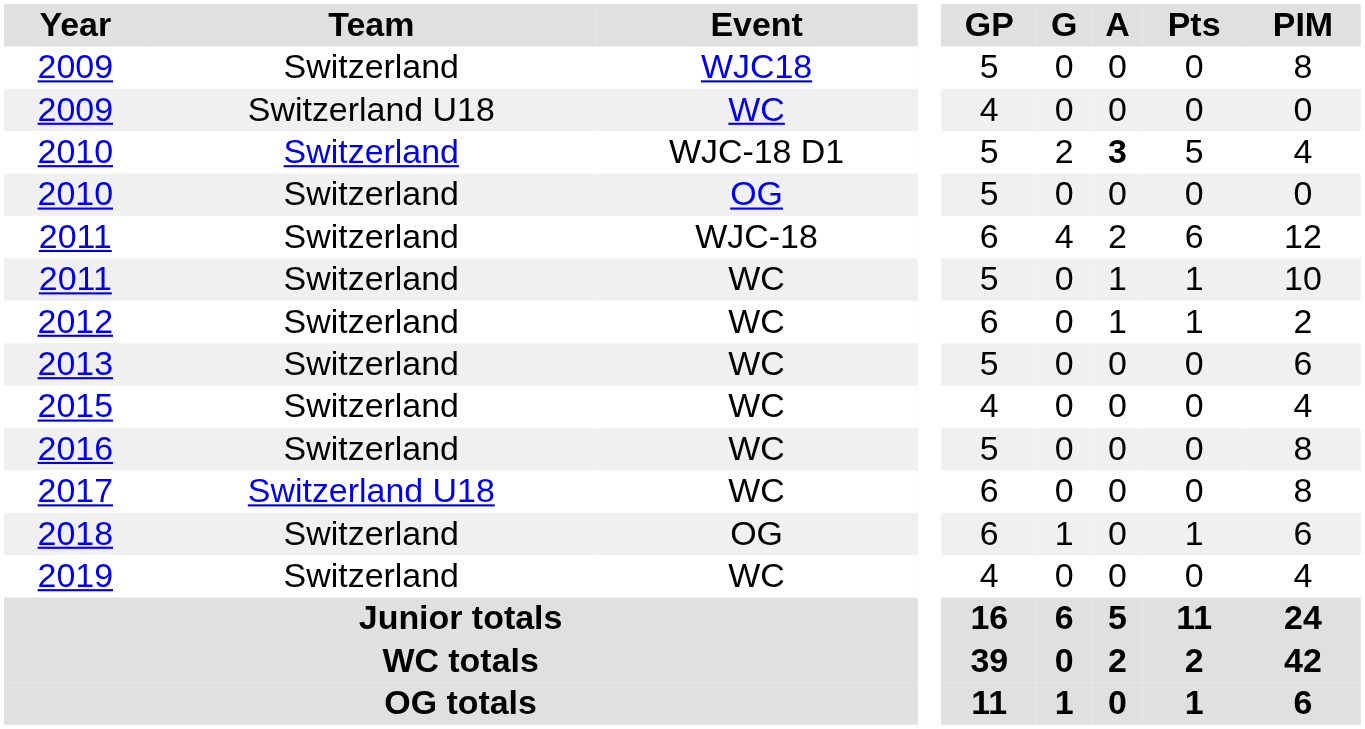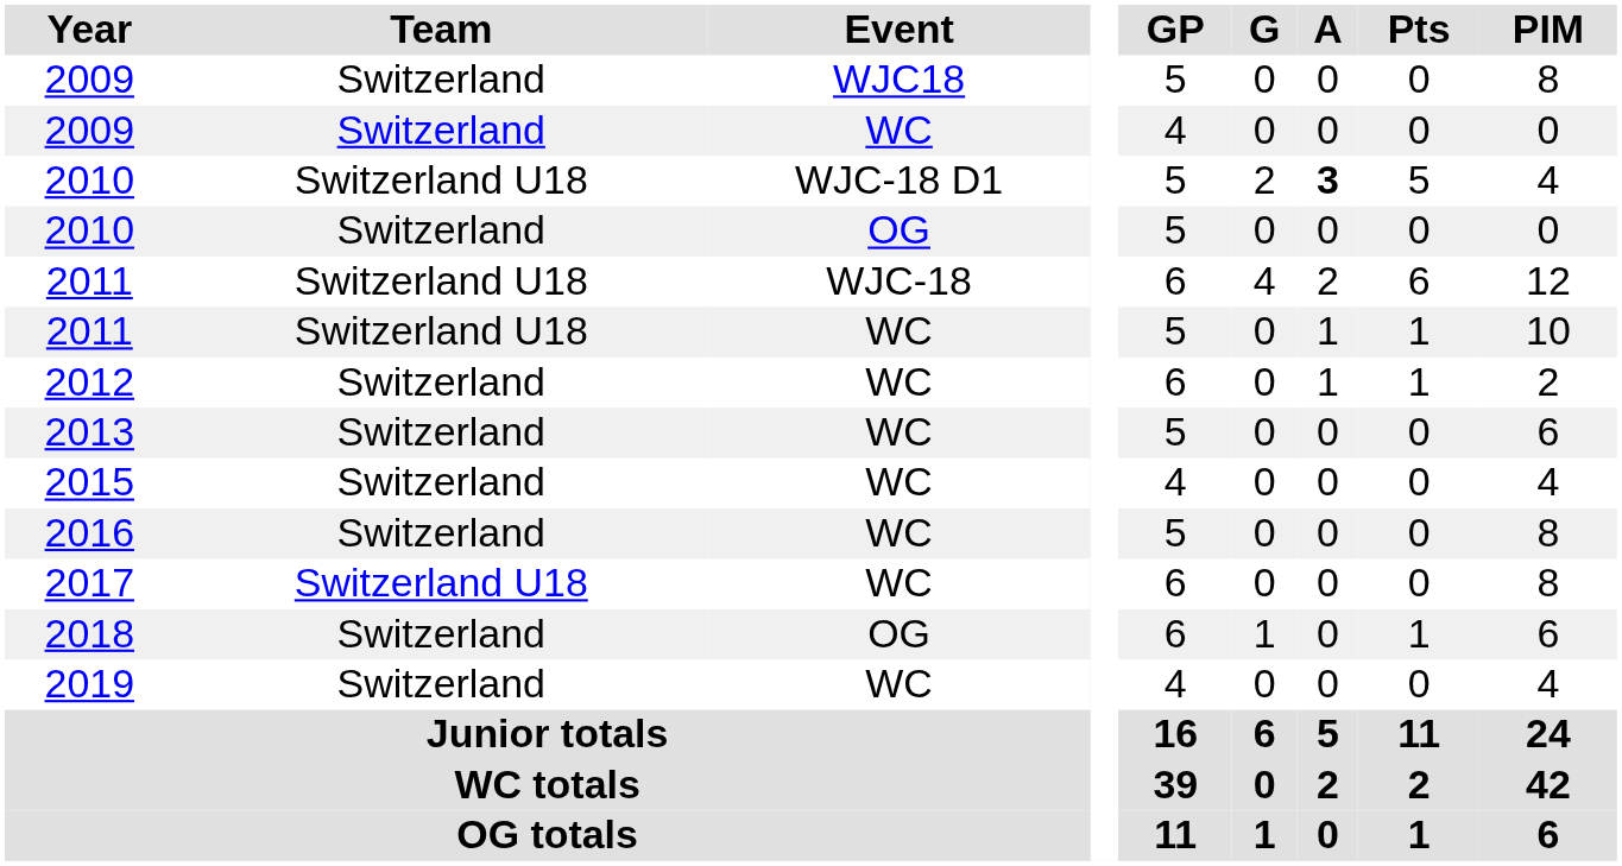2009 / WC | Team: Switzerland U18 -> Switzerland
2010 / WJC-18 D1 | Team: Switzerland -> Switzerland U18
2011 / WJC-18 | Team: Switzerland -> Switzerland U18
2011 / WC | Team: Switzerland -> Switzerland U18
